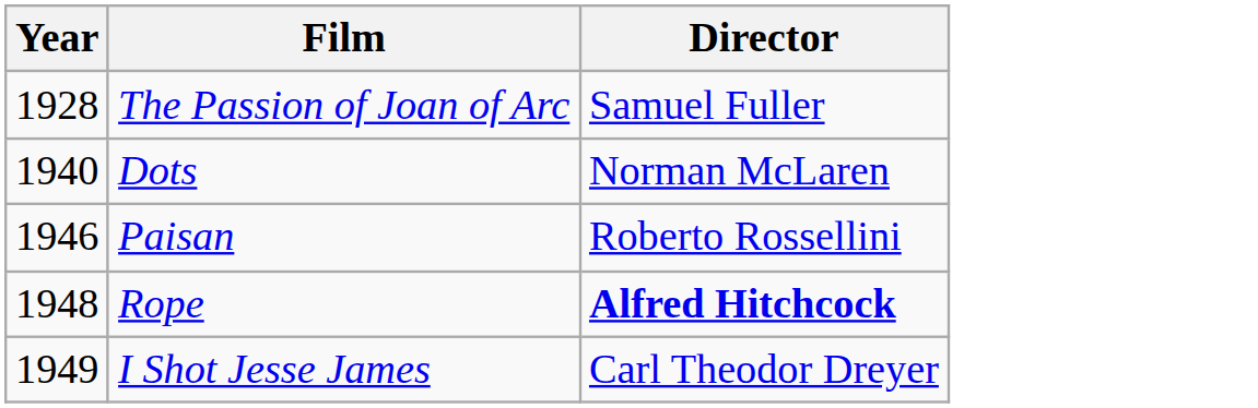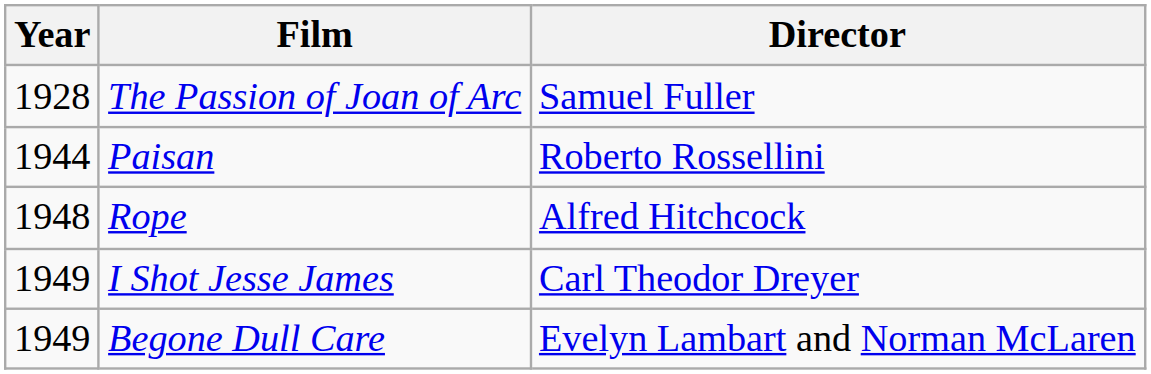- row: 1940 | Dots | Norman McLaren
Paisan | Year: 1946 -> 1944
Rope | Director: bold -> normal
+ row: 1949 | Begone Dull Care | Evelyn Lambart and Norman McLaren
